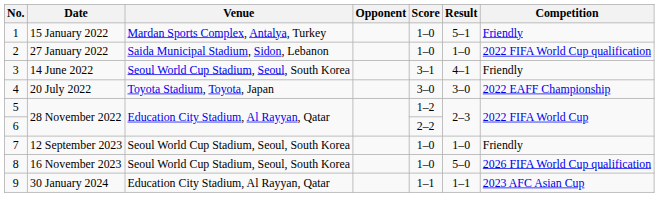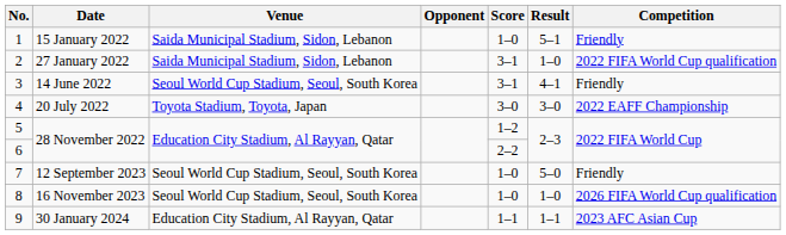1 | Venue: Mardan Sports Complex, Antalya, Turkey -> Saida Municipal Stadium, Sidon, Lebanon
2 | Score: 1–0 -> 3–1
7 | Result: 1–0 -> 5–0
8 | Result: 5–0 -> 1–0
